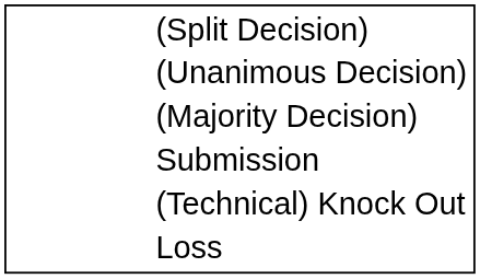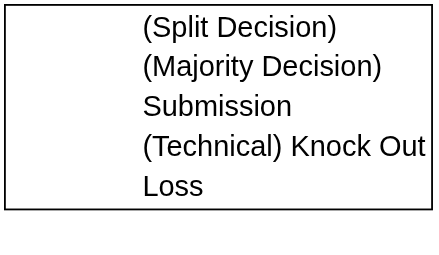- row: (Unanimous Decision)
